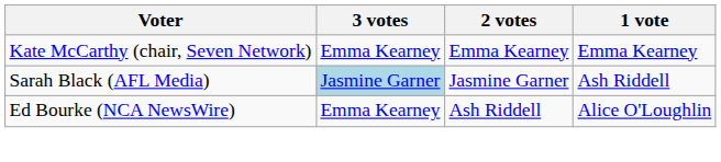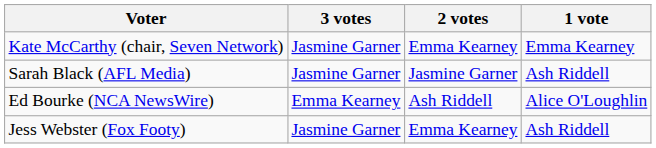Kate McCarthy (chair, Seven Network) | 3 votes: Emma Kearney -> Jasmine Garner
Sarah Black (AFL Media) | 3 votes: lightblue background -> no background
+ row: Jess Webster (Fox Footy) | Jasmine Garner | Emma Kearney | Ash Riddell
